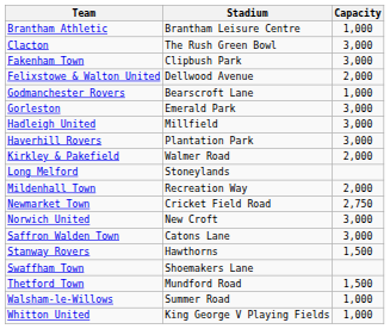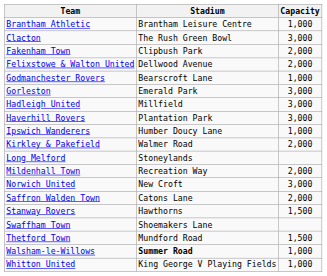Fakenham Town | Capacity: 3,000 -> 2,000
+ row: Ipswich Wanderers | Humber Doucy Lane | 1,000
- row: Newmarket Town | Cricket Field Road | 2,750
Saffron Walden Town | Capacity: 3,000 -> 2,000
Walsham-le-Willows | Stadium: normal -> bold
